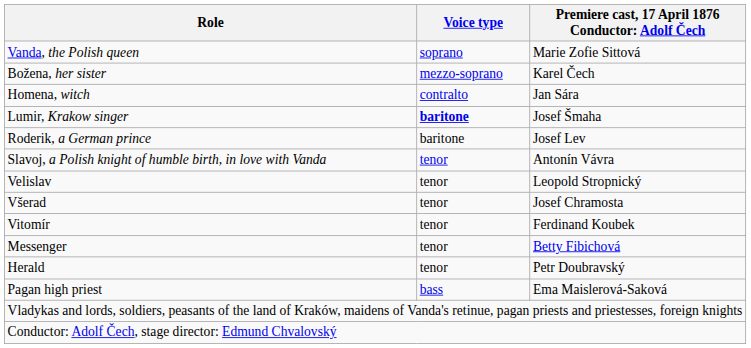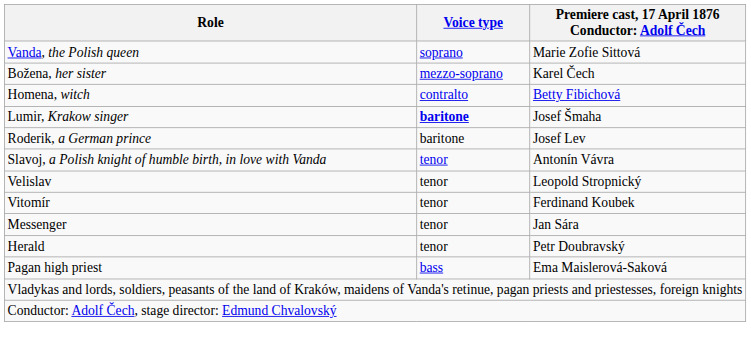Homena, witch | column 3: Jan Sára -> Betty Fibichová
- row: Všerad | tenor | Josef Chramosta
Messenger | column 3: Betty Fibichová -> Jan Sára
